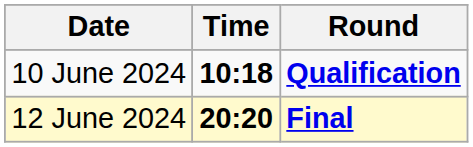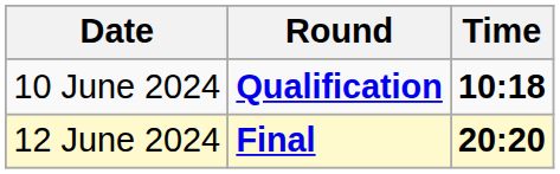columns swapped: Time <-> Round
